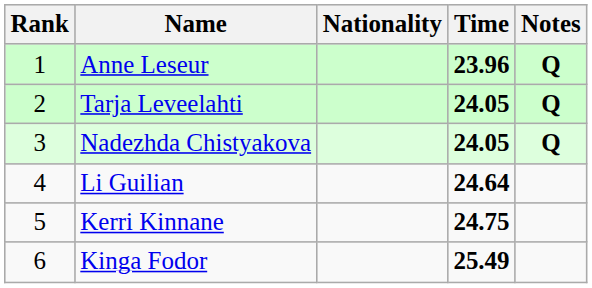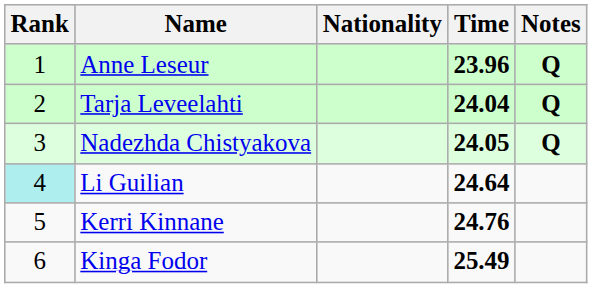Tarja Leveelahti | Time: 24.05 -> 24.04
Li Guilian | Rank: no background -> paleturquoise background
Kerri Kinnane | Time: 24.75 -> 24.76
